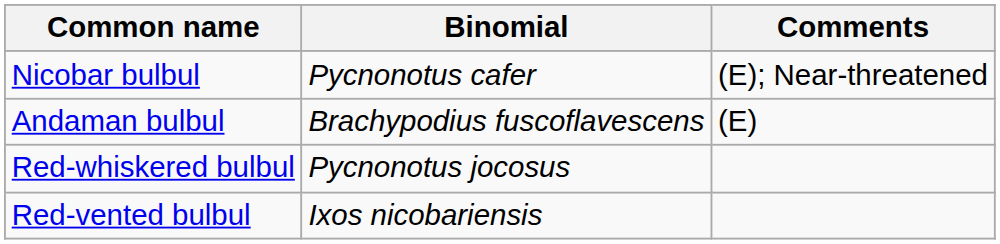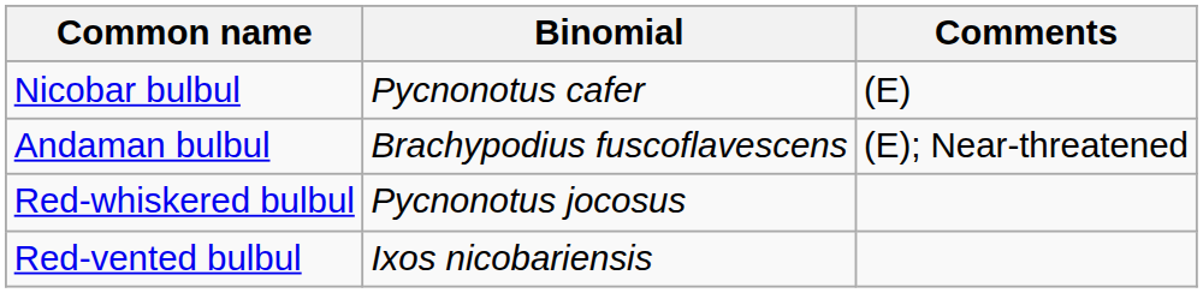Nicobar bulbul | Comments: (E); Near-threatened -> (E)
Andaman bulbul | Comments: (E) -> (E); Near-threatened
